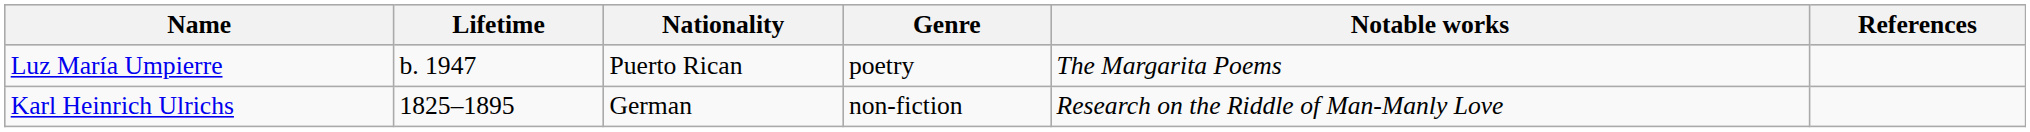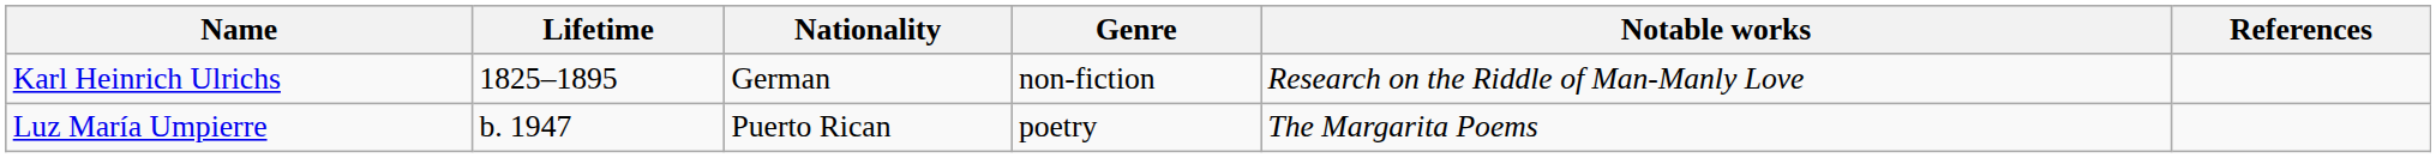rows swapped: Karl Heinrich Ulrichs <-> Luz María Umpierre
